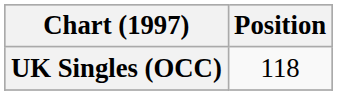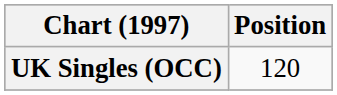UK Singles (OCC) | Position: 118 -> 120
